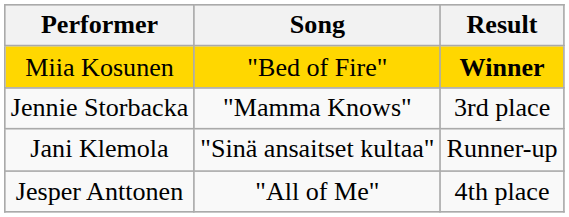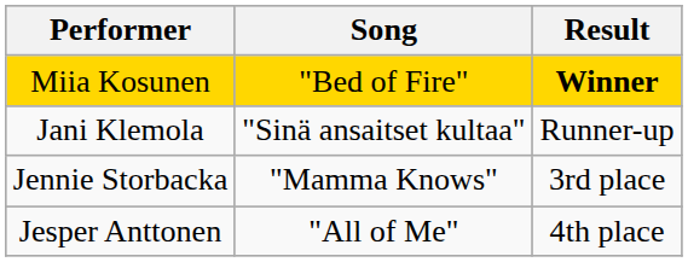rows swapped: Jani Klemola <-> Jennie Storbacka
